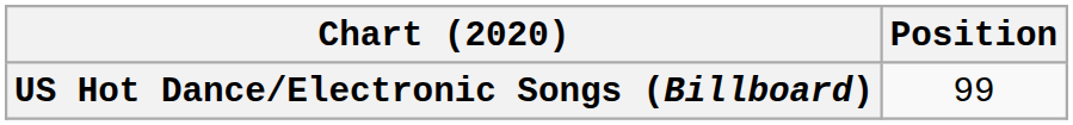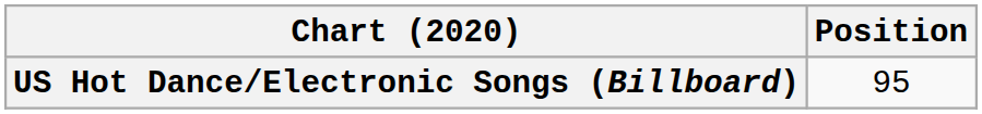US Hot Dance/Electronic Songs (Billboard) | Position: 99 -> 95
